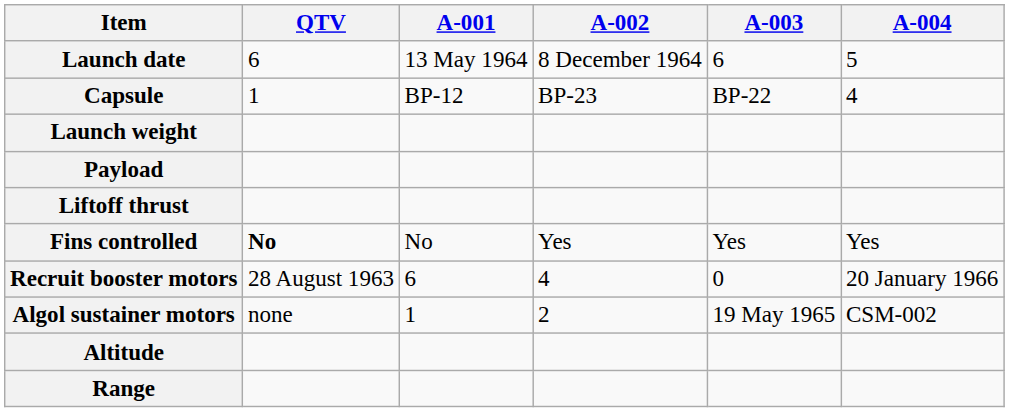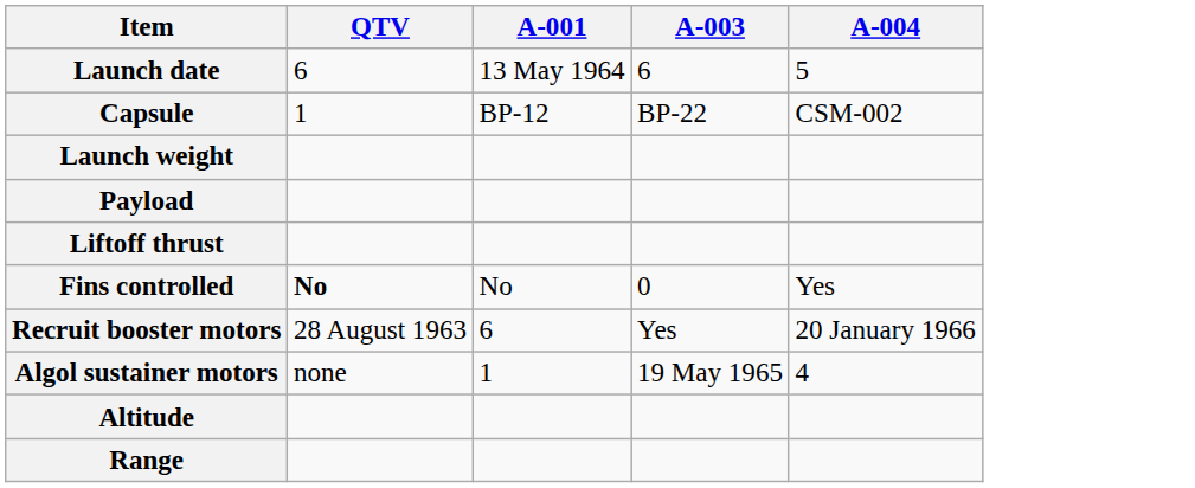- column: A-002 | 8 December 1964 | BP-23 | Yes | 4 | 2
Capsule | A-004: 4 -> CSM-002
Fins controlled | A-003: Yes -> 0
Recruit booster motors | A-003: 0 -> Yes
Algol sustainer motors | A-004: CSM-002 -> 4
